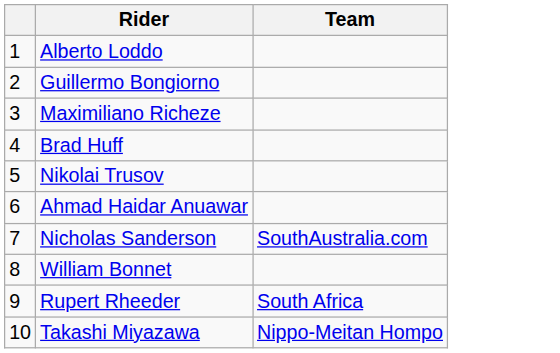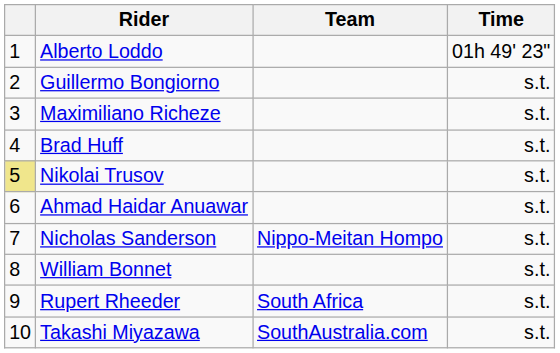+ column: Time | 01h 49' 23" | s.t. | s.t. | s.t. | s.t. | s.t. | s.t. | s.t. | s.t. | s.t.
Nikolai Trusov | column 1: no background -> khaki background
Nicholas Sanderson | Team: SouthAustralia.com -> Nippo-Meitan Hompo
Takashi Miyazawa | Team: Nippo-Meitan Hompo -> SouthAustralia.com
